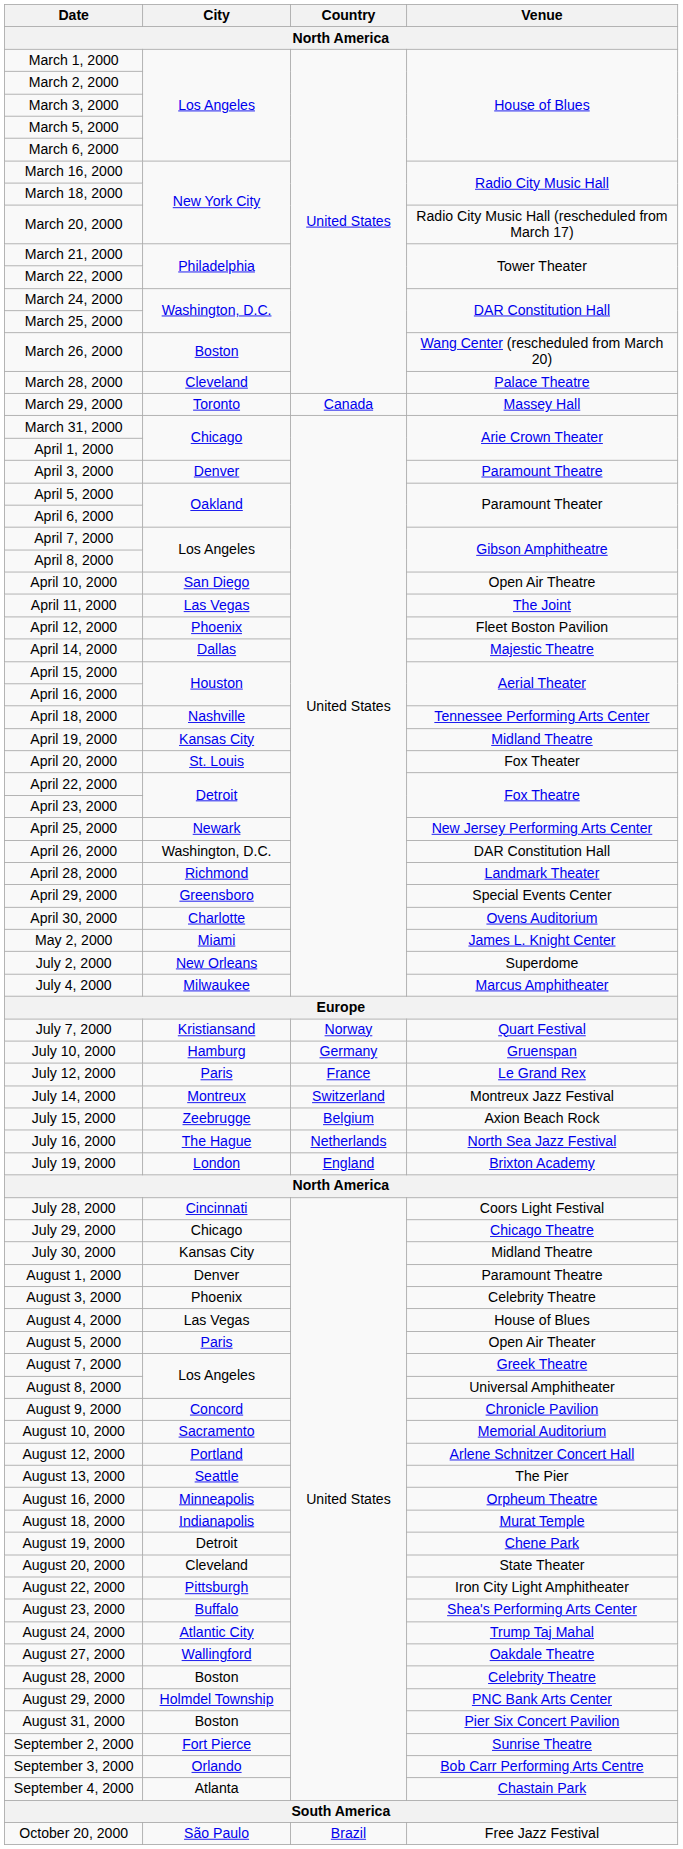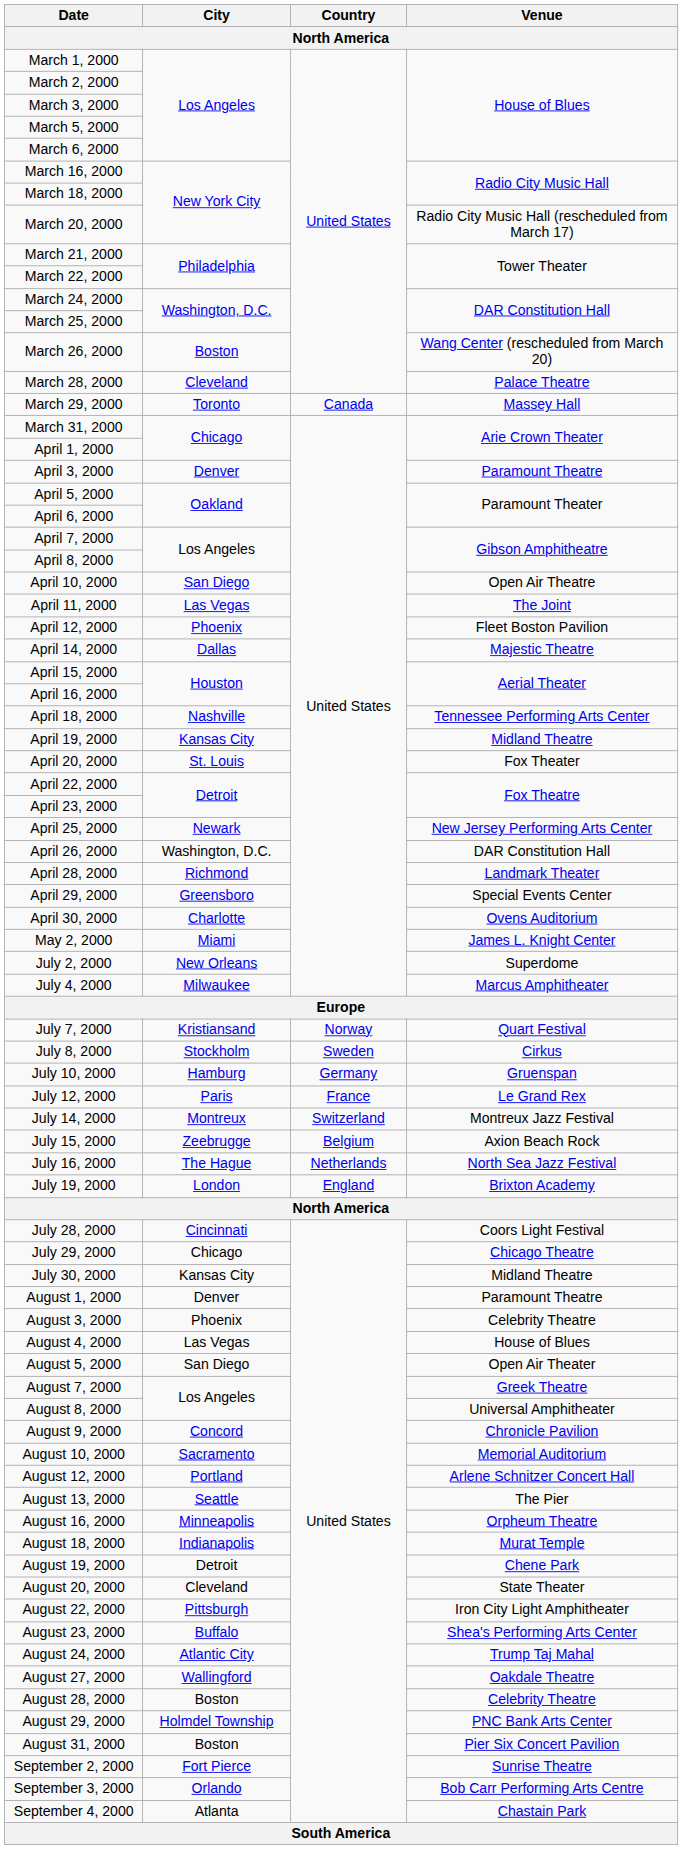+ row: July 8, 2000 | Stockholm | Sweden | Cirkus
August 5, 2000 | City: Paris -> San Diego
- row: October 20, 2000 | São Paulo | Brazil | Free Jazz Festival
